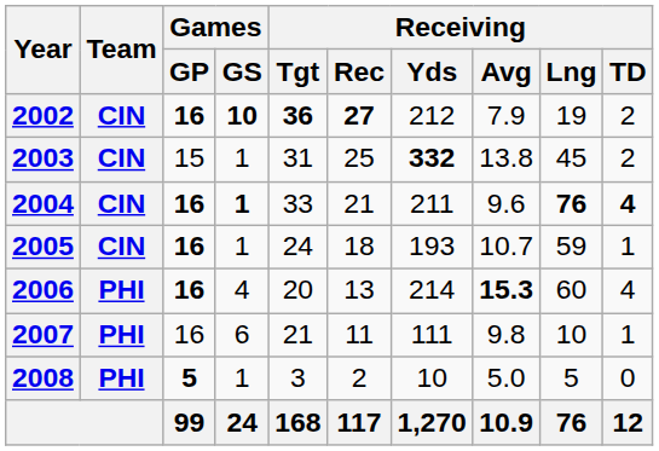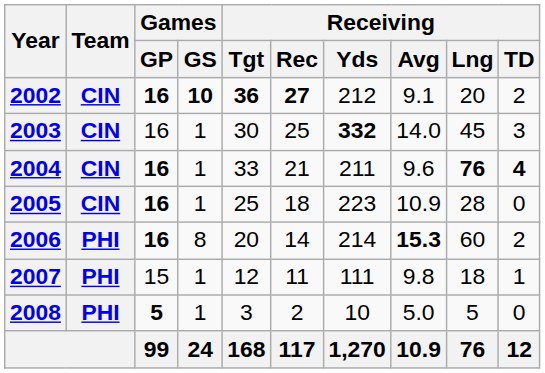2002 | Receiving / Avg: 7.9 -> 9.1
2002 | Receiving / Lng: 19 -> 20
2003 | Games / GP: 15 -> 16
2003 | Receiving / Tgt: 31 -> 30
2003 | Receiving / Avg: 13.8 -> 14.0
2003 | Receiving / TD: 2 -> 3
2004 | Games / GS: bold -> normal
2005 | Receiving / Tgt: 24 -> 25
2005 | Receiving / Yds: 193 -> 223
2005 | Receiving / Avg: 10.7 -> 10.9
2005 | Receiving / Lng: 59 -> 28
2005 | Receiving / TD: 1 -> 0
2006 | Games / GS: 4 -> 8
2006 | Receiving / Rec: 13 -> 14
2006 | Receiving / TD: 4 -> 2
2007 | Games / GP: 16 -> 15
2007 | Games / GS: 6 -> 1
2007 | Receiving / Tgt: 21 -> 12
2007 | Receiving / Lng: 10 -> 18
